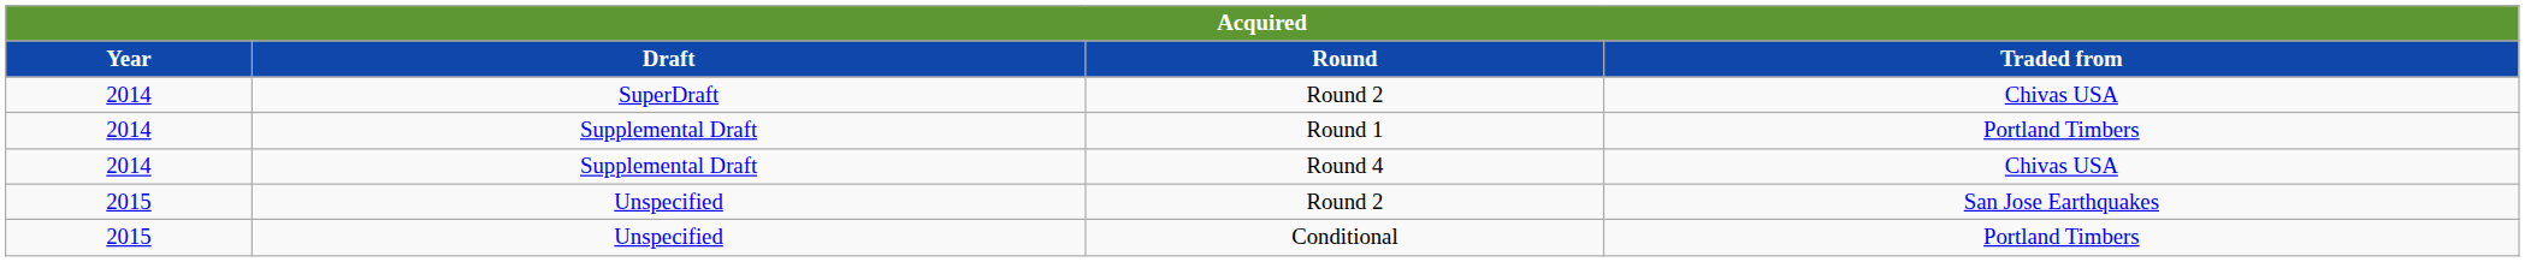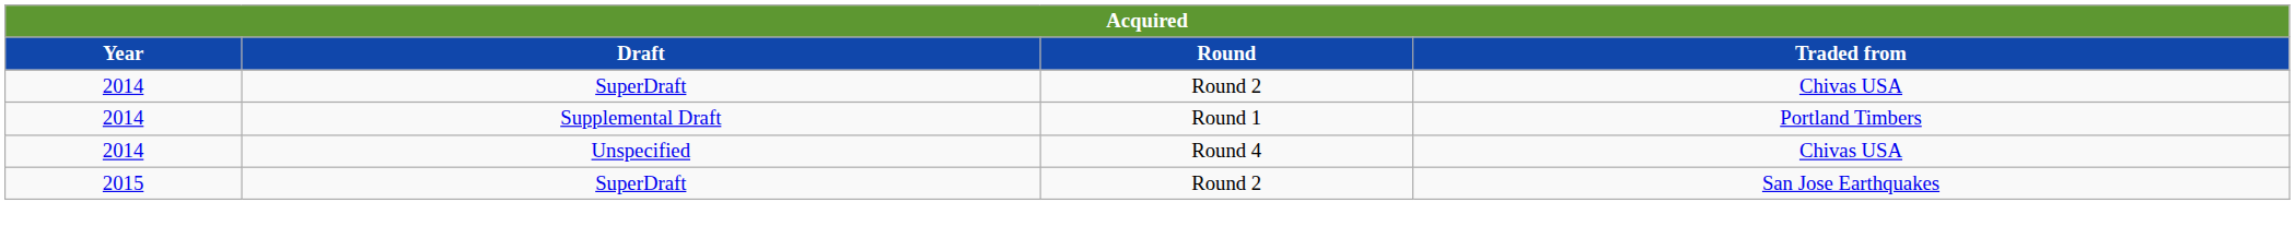Round 4 | Draft: Supplemental Draft -> Unspecified
2015 / Round 2 | Draft: Unspecified -> SuperDraft
- row: 2015 | Unspecified | Conditional | Portland Timbers
